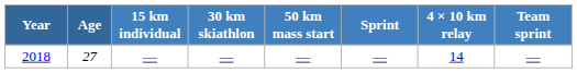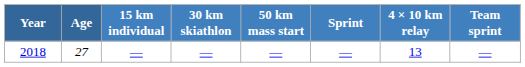2018 | 4 × 10 km relay: 14 -> 13
